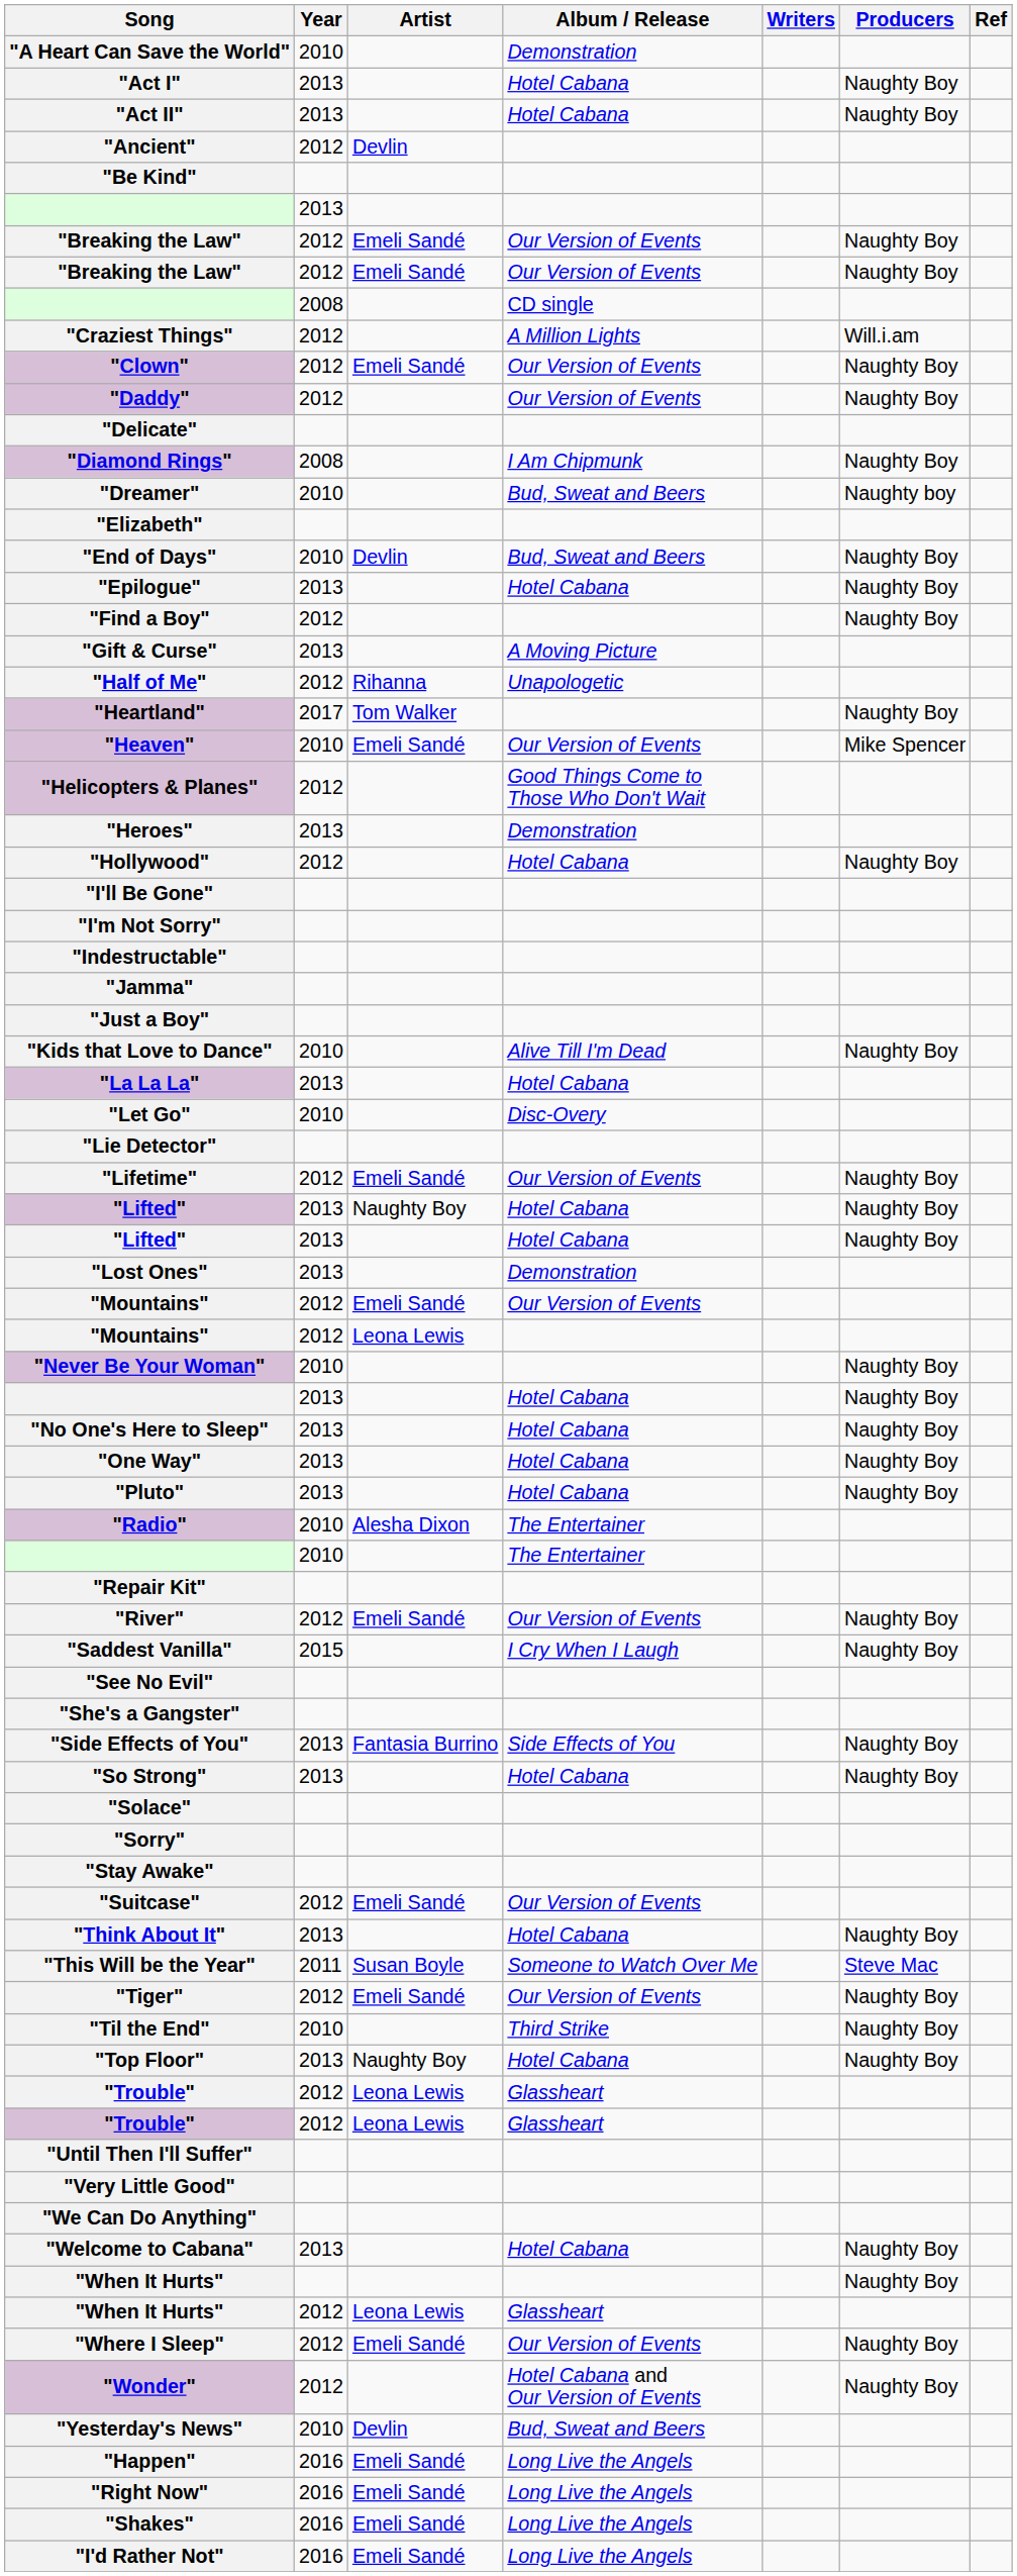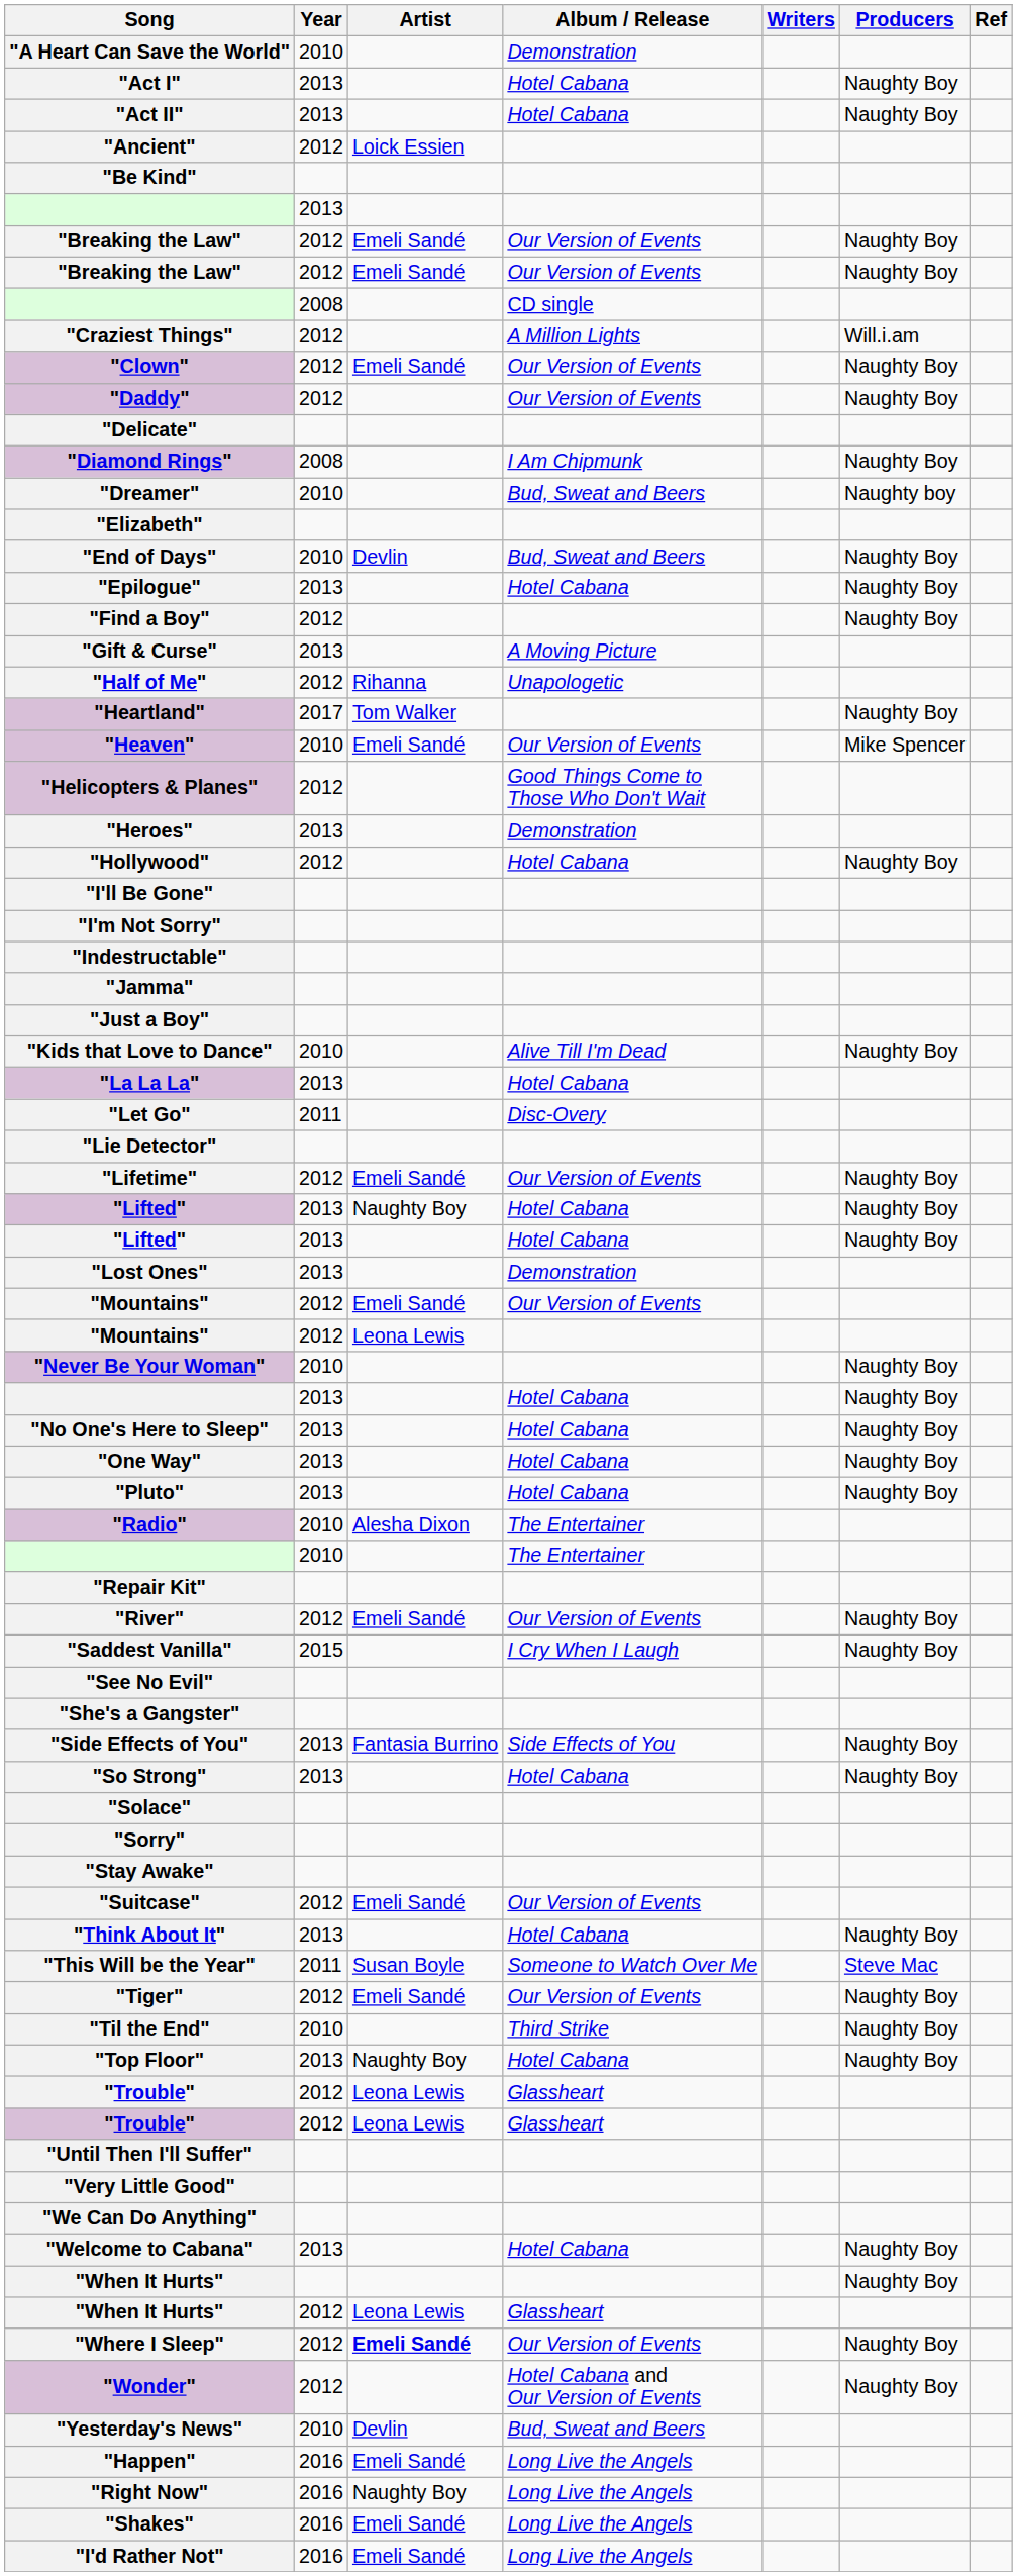"Ancient" | Artist: Devlin -> Loick Essien
"Let Go" | Year: 2010 -> 2011
"Where I Sleep" | Artist: normal -> bold
"Right Now" | Artist: Emeli Sandé -> Naughty Boy
